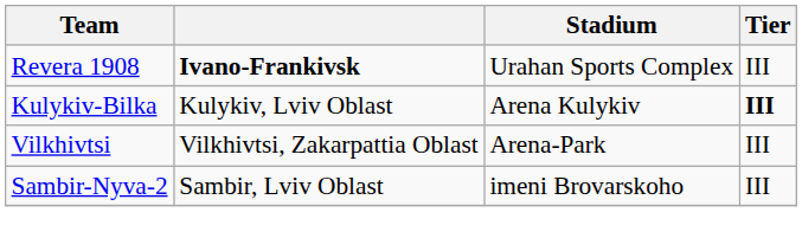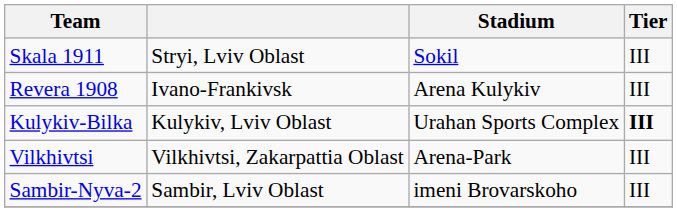+ row: Skala 1911 | Stryi, Lviv Oblast | Sokil | III
Revera 1908 | column 2: bold -> normal
Revera 1908 | Stadium: Urahan Sports Complex -> Arena Kulykiv
Kulykiv-Bilka | Stadium: Arena Kulykiv -> Urahan Sports Complex
